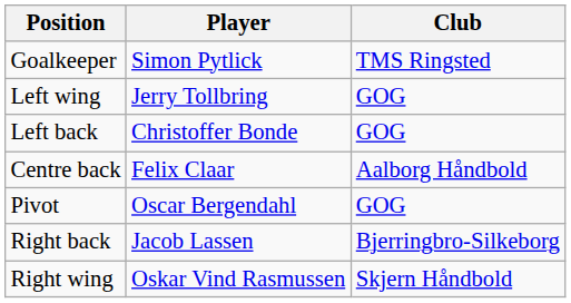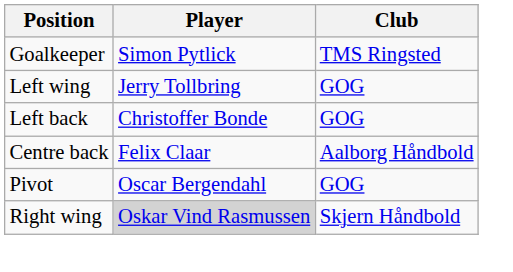- row: Right back | Jacob Lassen | Bjerringbro-Silkeborg
Right wing | Player: no background -> lightgrey background
